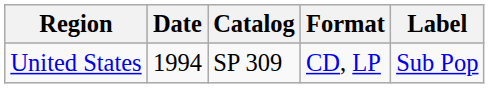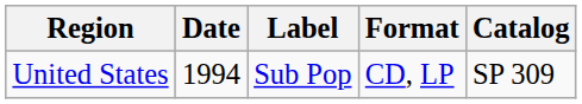columns swapped: Label <-> Catalog
